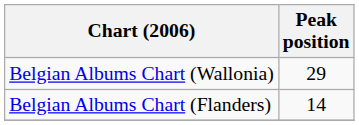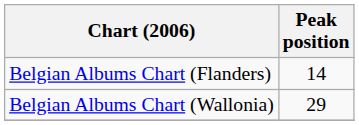rows swapped: Belgian Albums Chart (Flanders) <-> Belgian Albums Chart (Wallonia)
